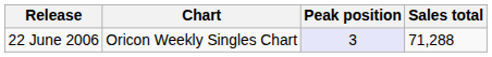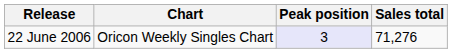22 June 2006 | Sales total: 71,288 -> 71,276
